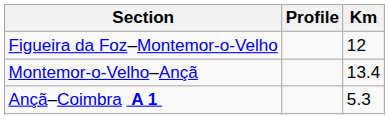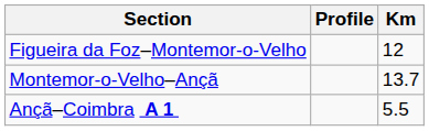Montemor-o-Velho–Ançã | Km: 13.4 -> 13.7
Ançã–Coimbra A 1 | Km: 5.3 -> 5.5
